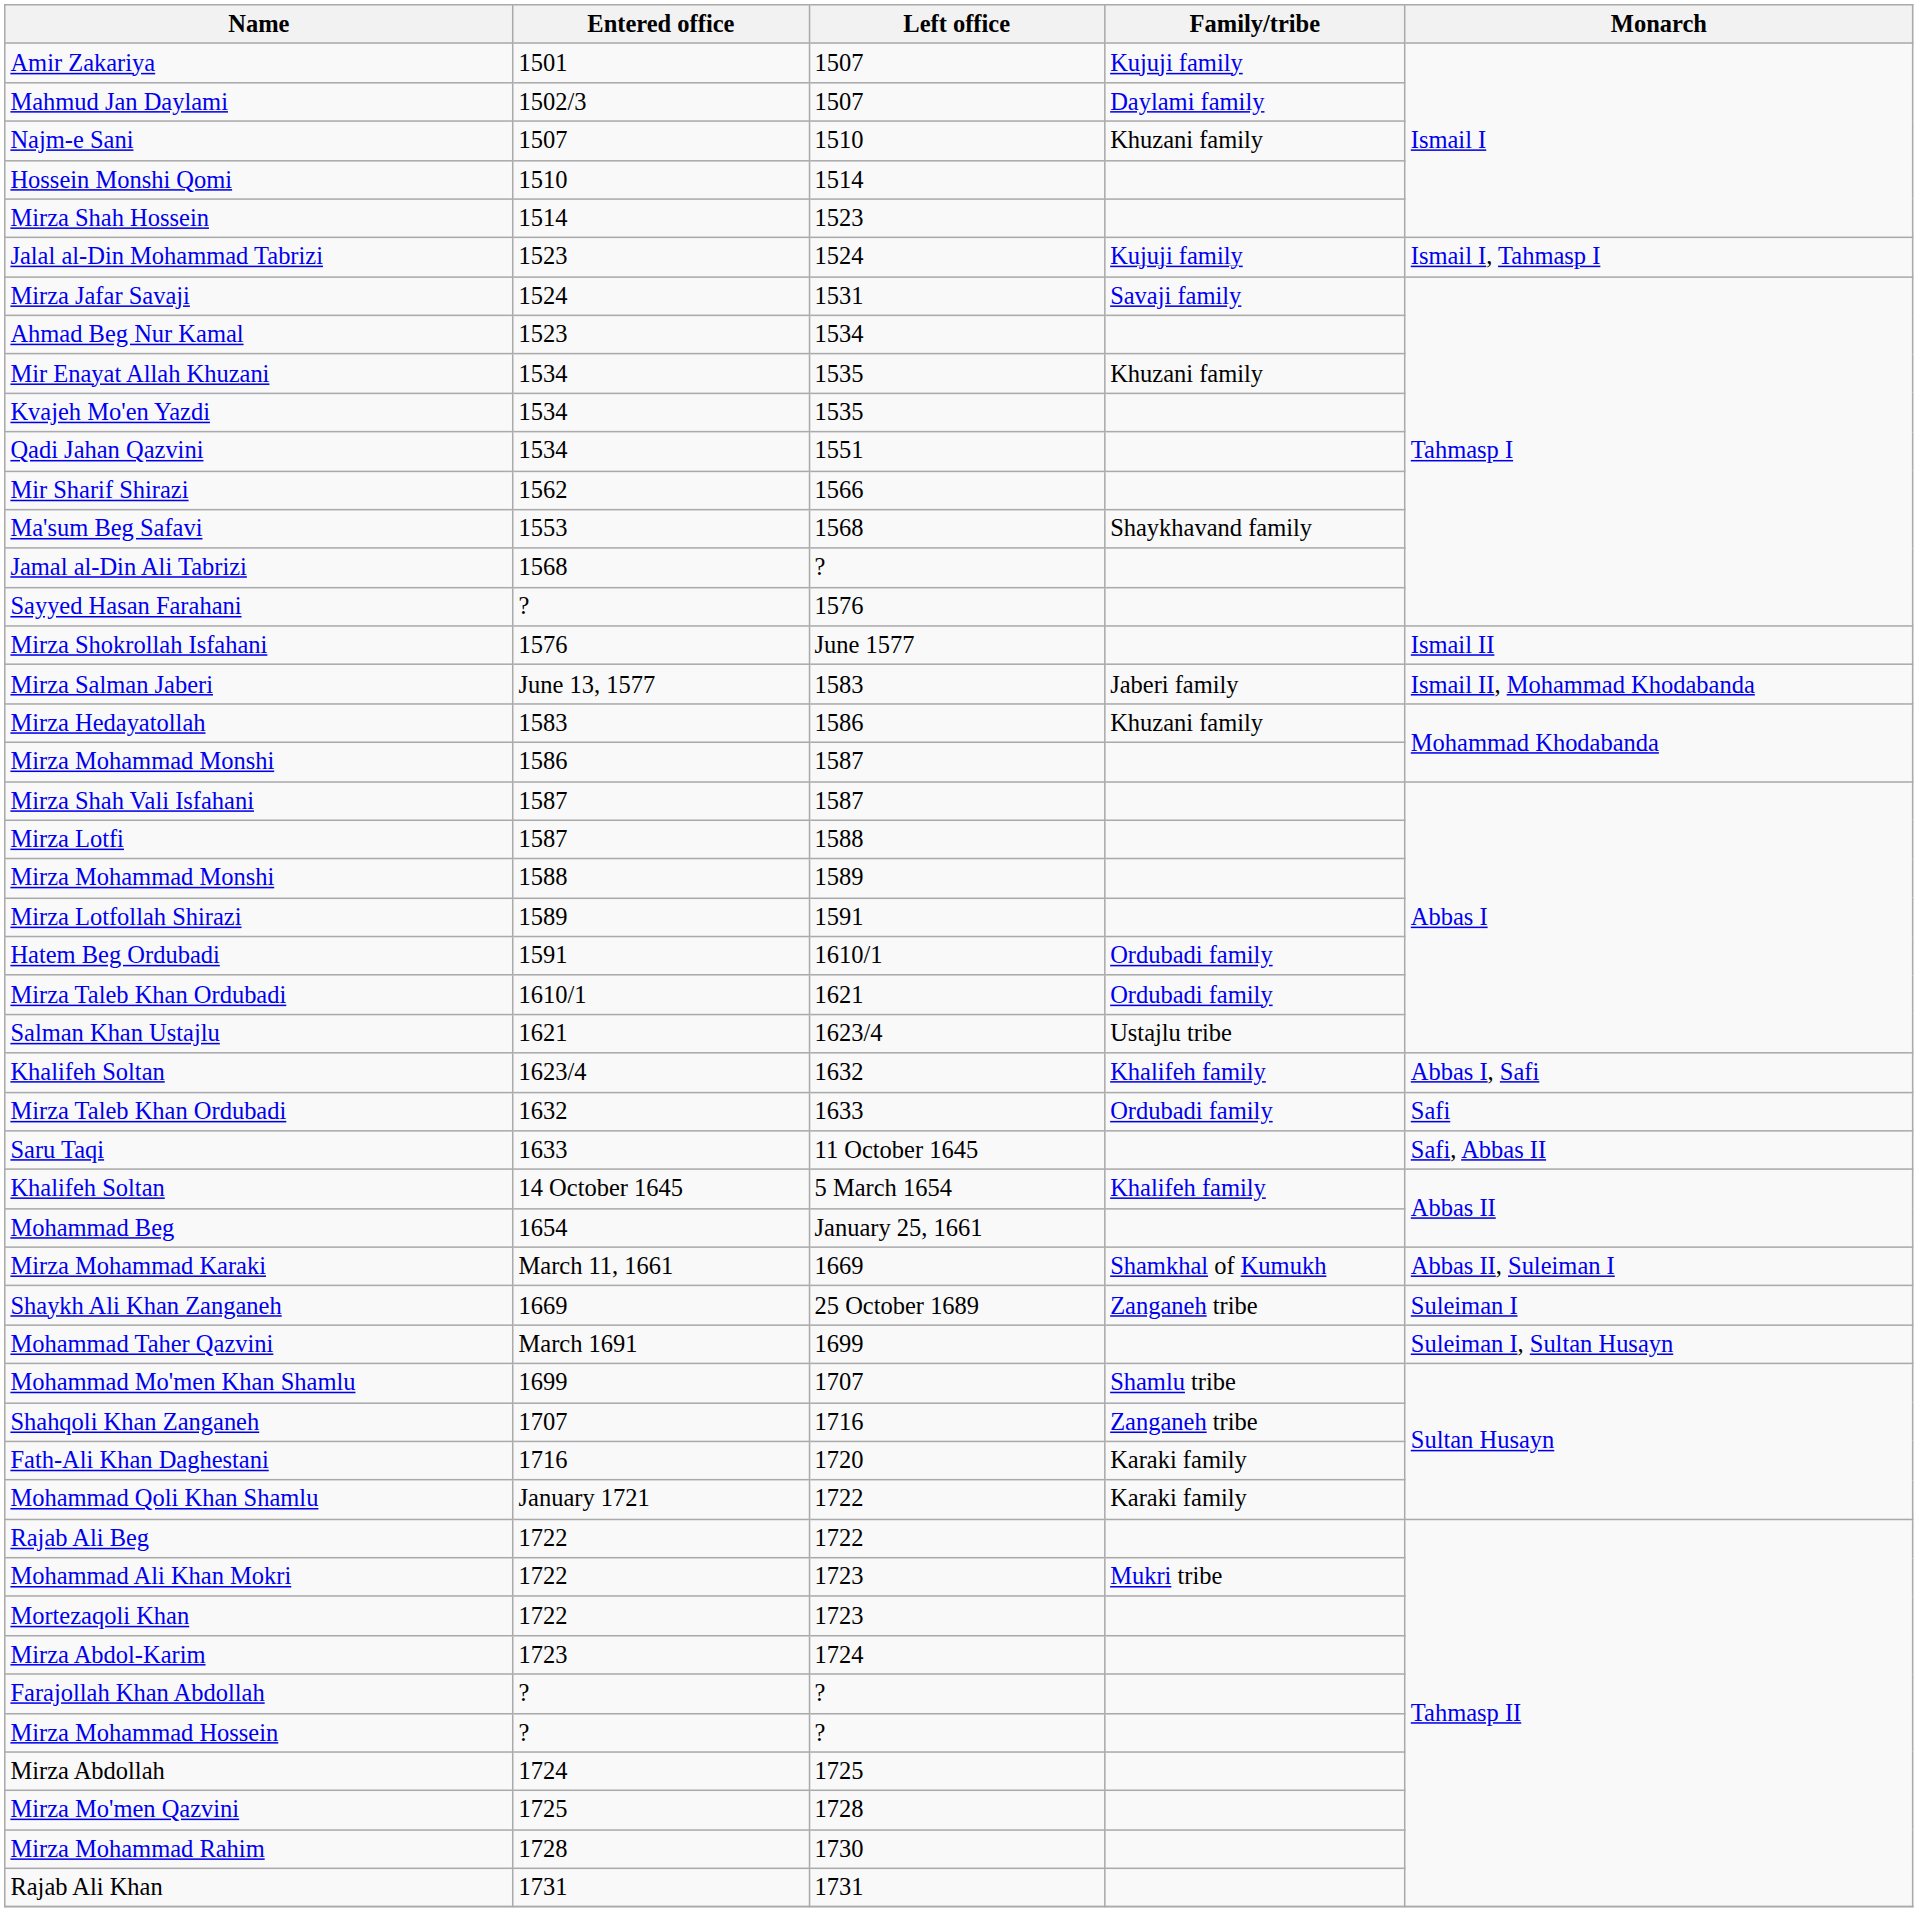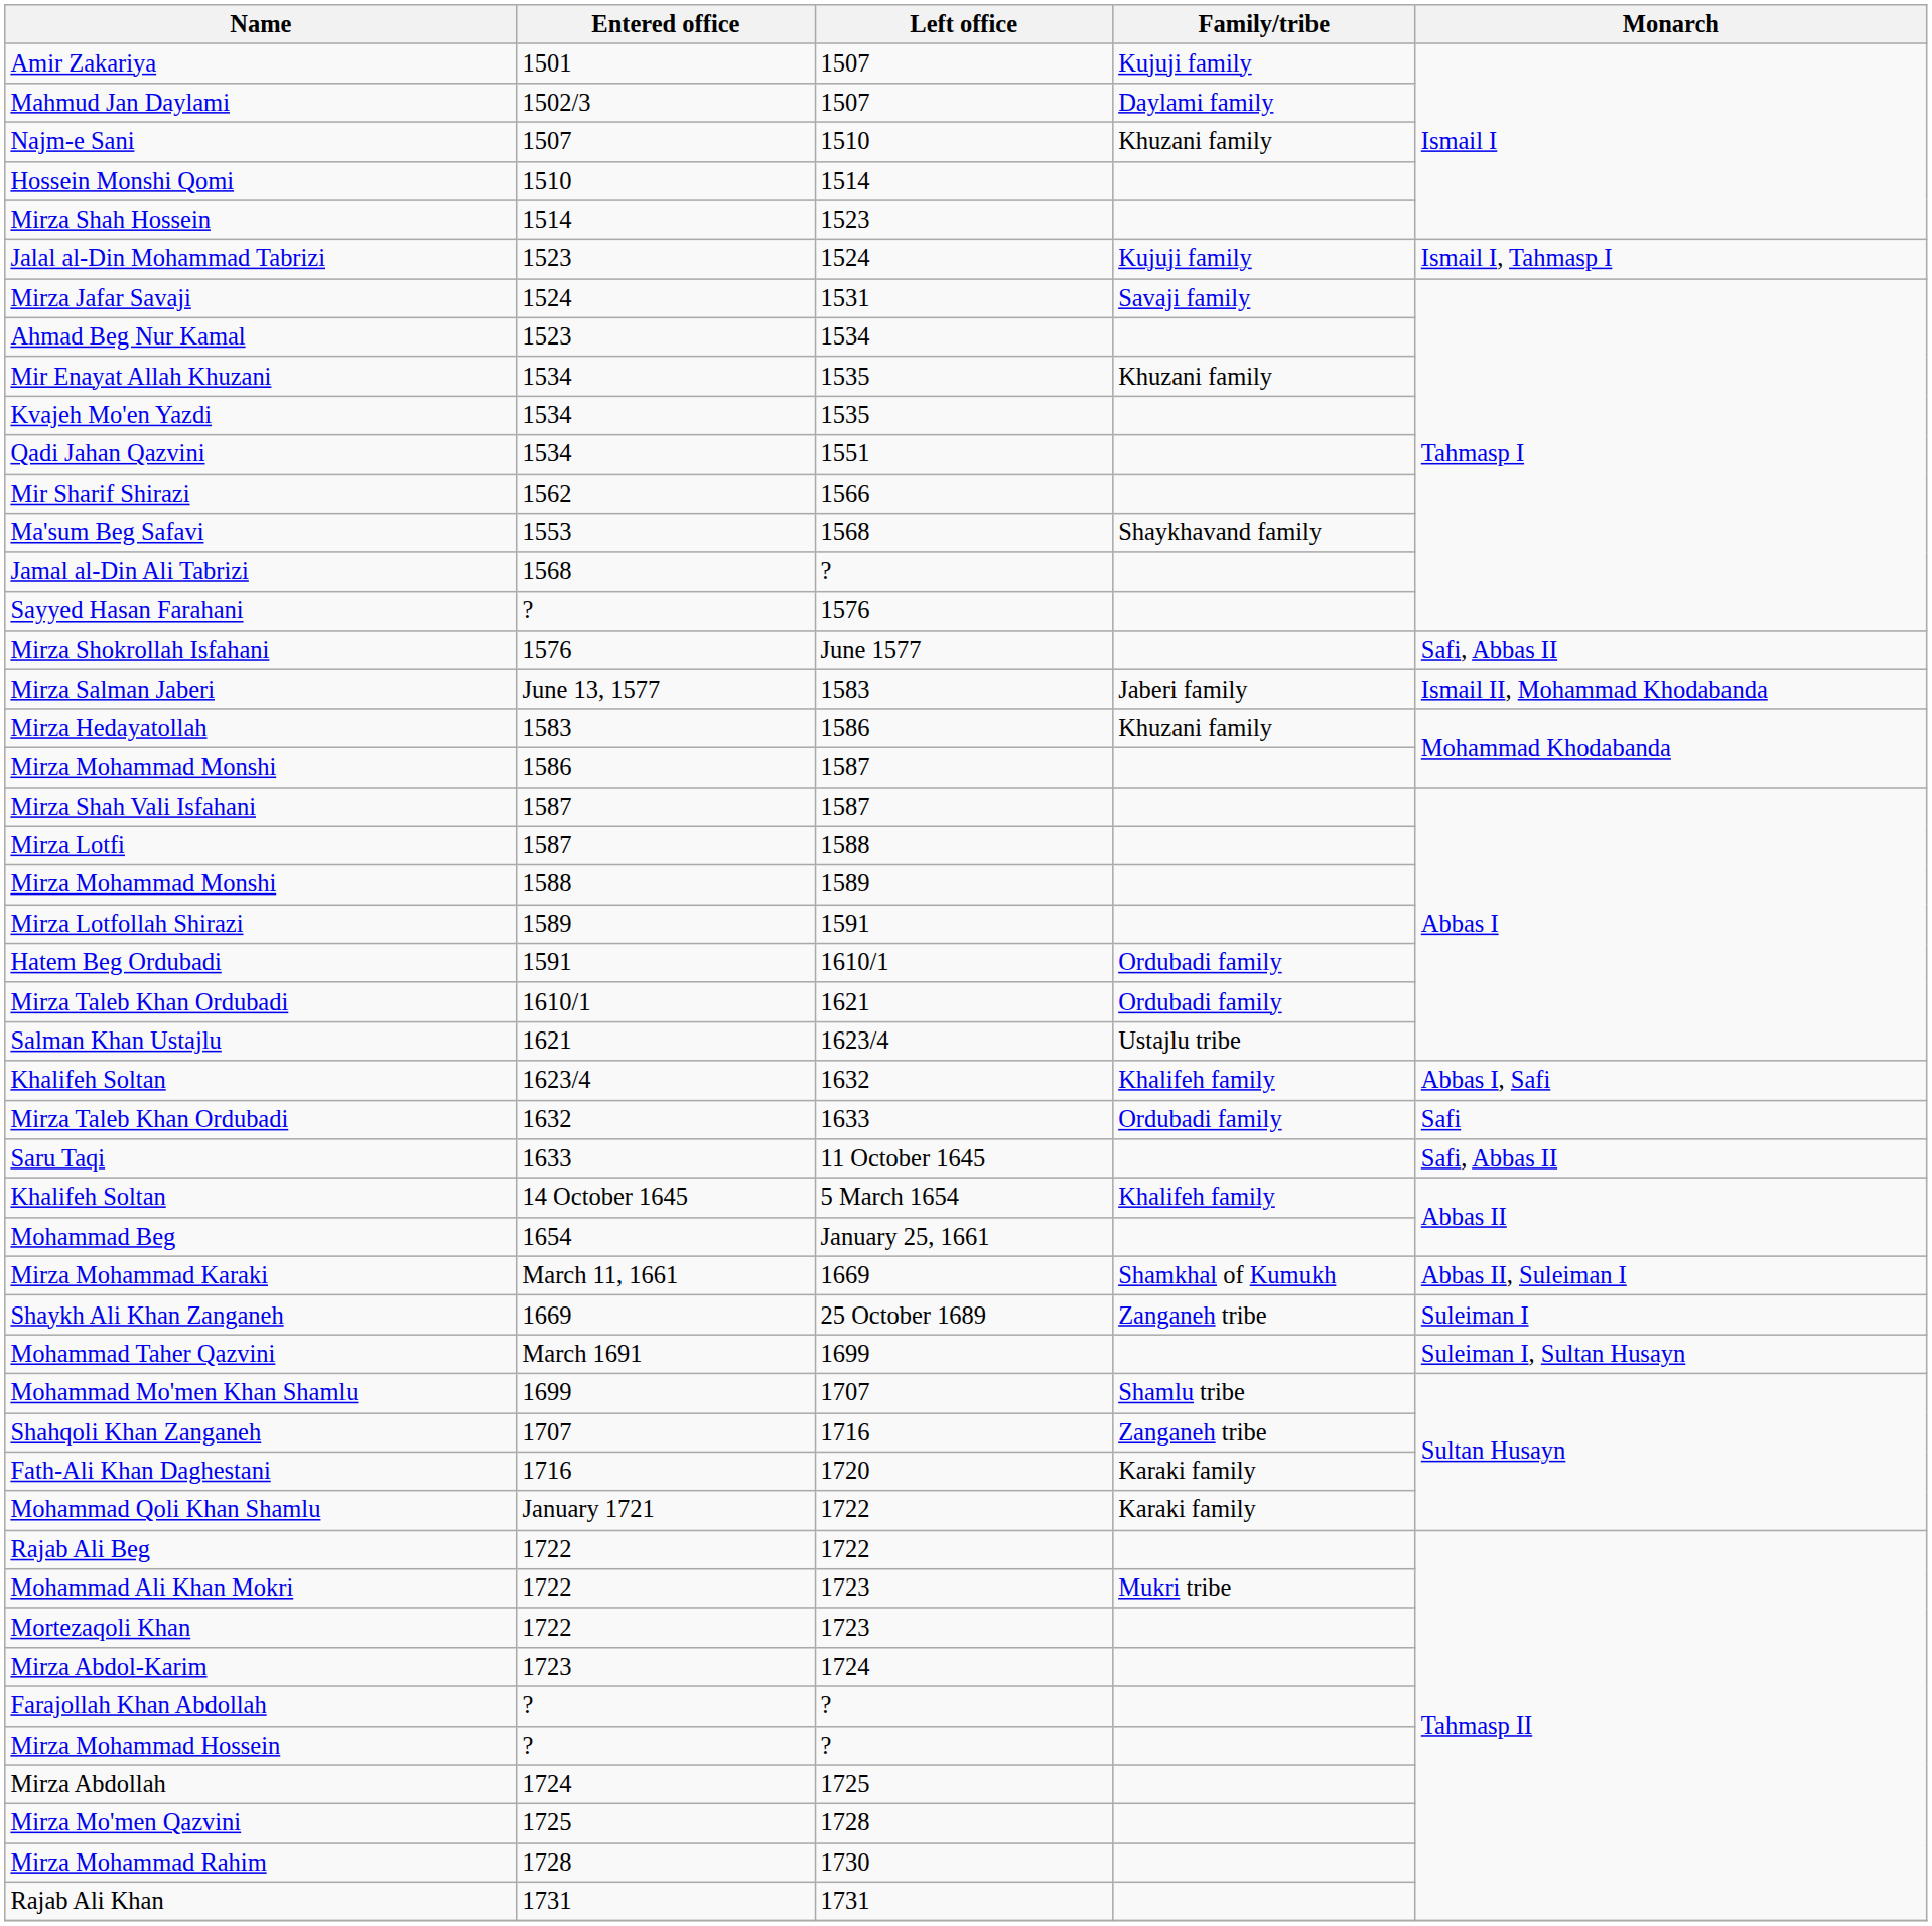Mirza Shokrollah Isfahani | Monarch: Ismail II -> Safi, Abbas II
